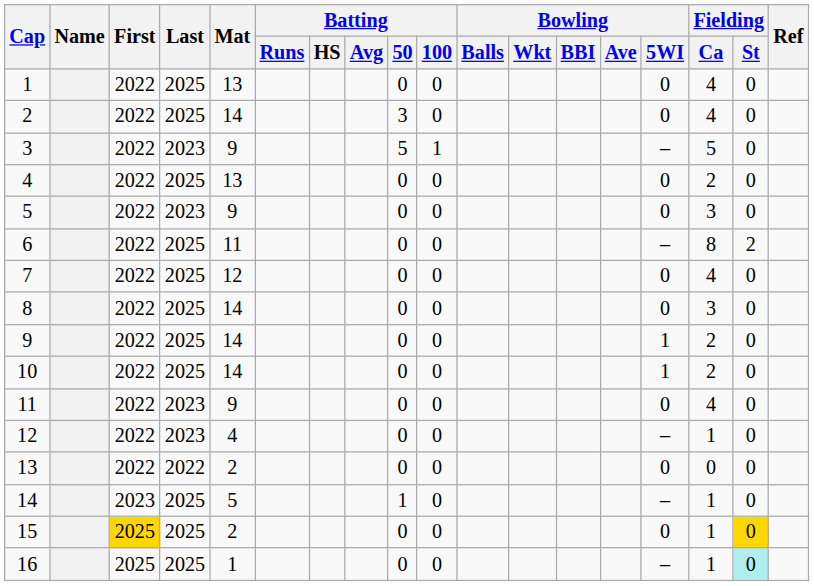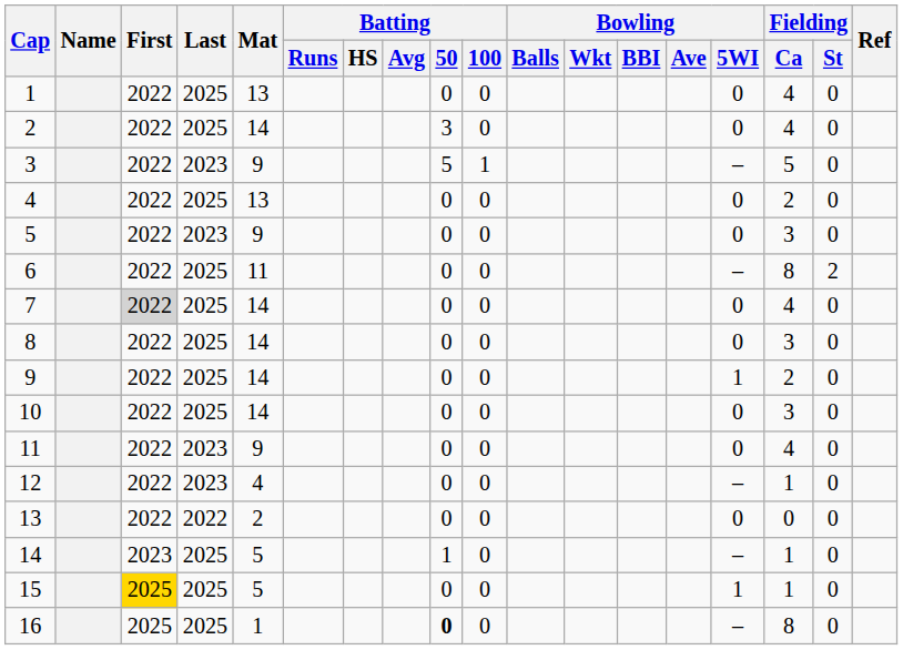7 | First: no background -> lightgrey background
7 | Mat: 12 -> 14
10 | Bowling / 5WI: 1 -> 0
10 | Fielding / Ca: 2 -> 3
15 | Mat: 2 -> 5
15 | Bowling / 5WI: 0 -> 1
15 | Fielding / St: gold background -> no background
16 | Batting / 50: normal -> bold
16 | Fielding / Ca: 1 -> 8
16 | Fielding / St: paleturquoise background -> no background
